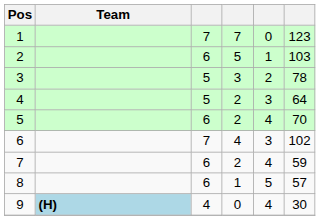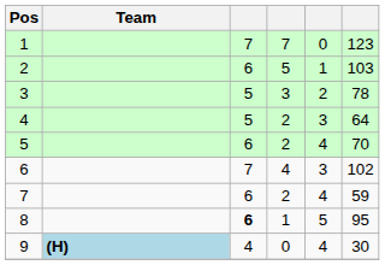8 | column 3: normal -> bold
8 | column 6: 57 -> 95
